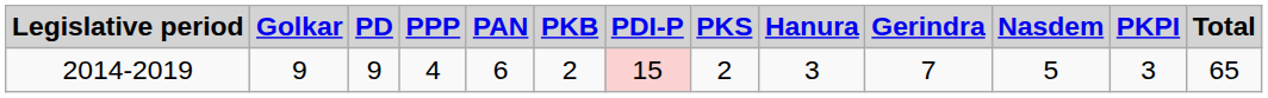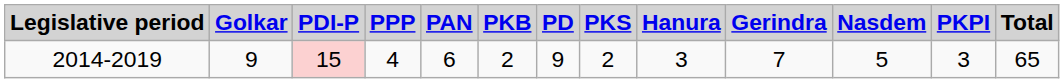columns swapped: PDI-P <-> PD
